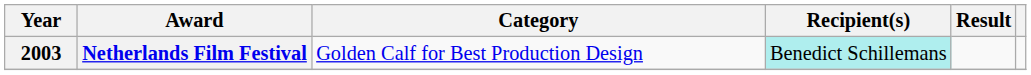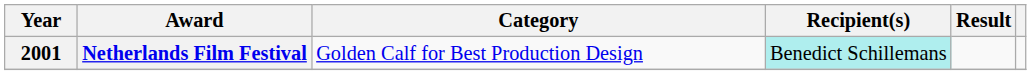Netherlands Film Festival | Year: 2003 -> 2001
